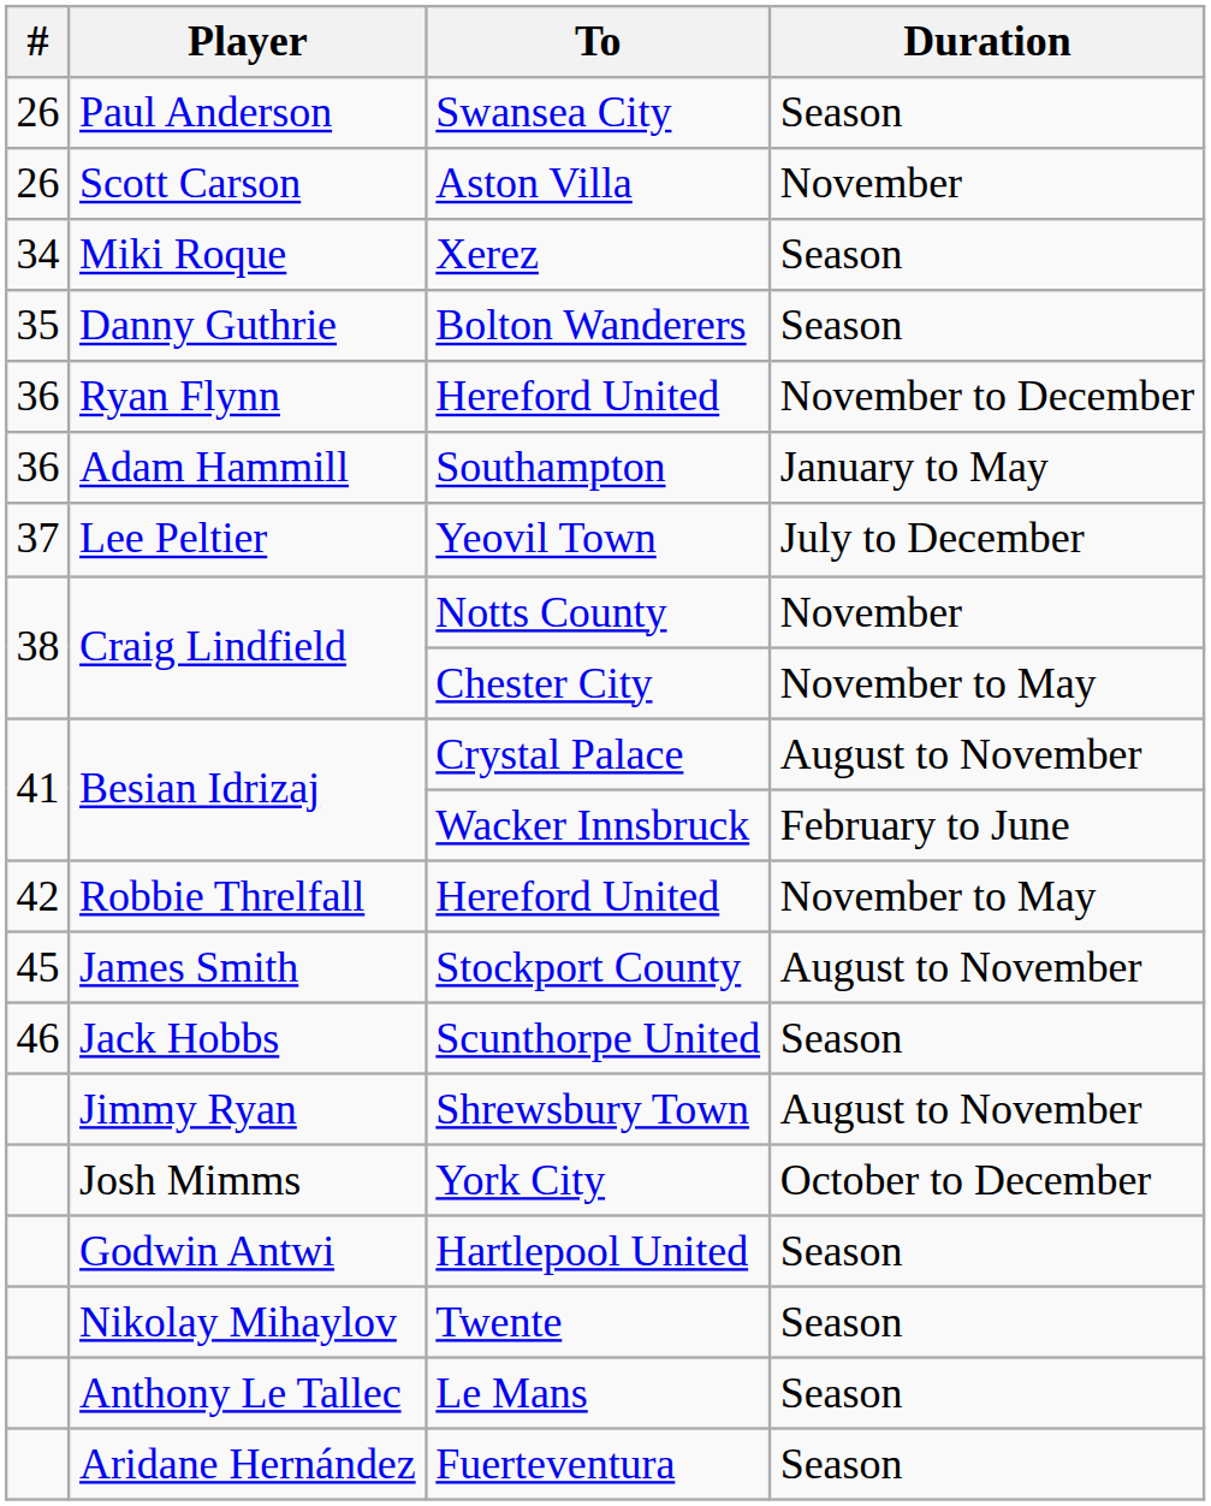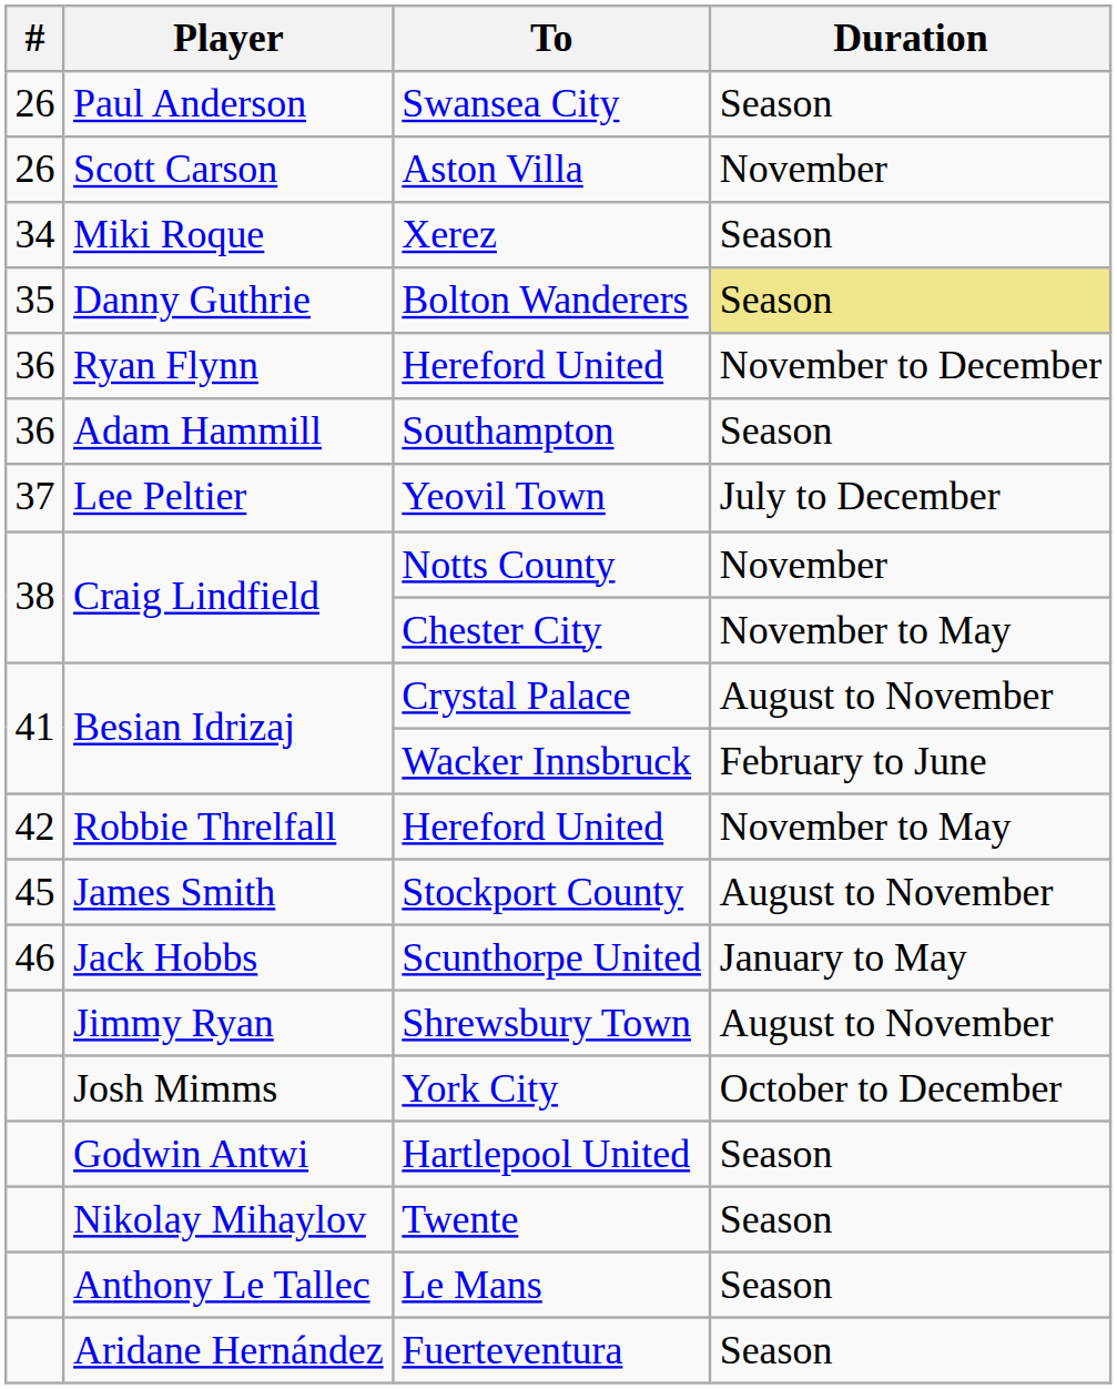Bolton Wanderers | Duration: no background -> khaki background
Southampton | Duration: January to May -> Season
Scunthorpe United | Duration: Season -> January to May
